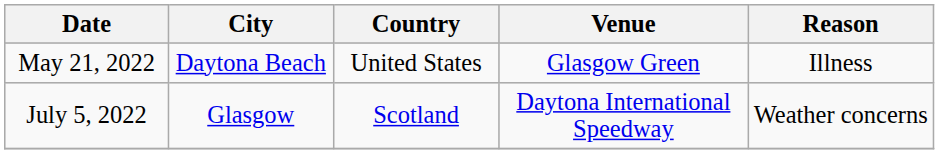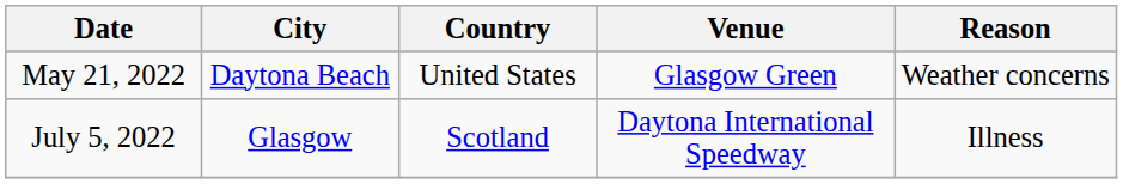May 21, 2022 | Reason: Illness -> Weather concerns
July 5, 2022 | Reason: Weather concerns -> Illness
